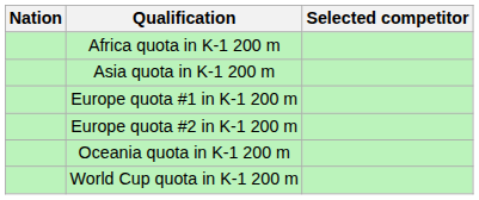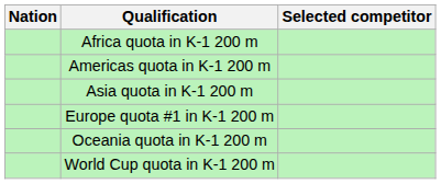+ row: Americas quota in K-1 200 m
- row: Europe quota #2 in K-1 200 m
